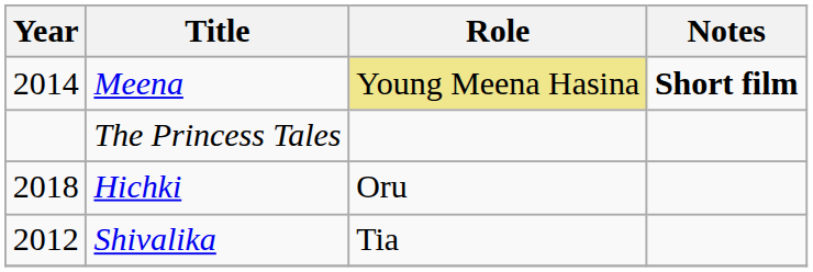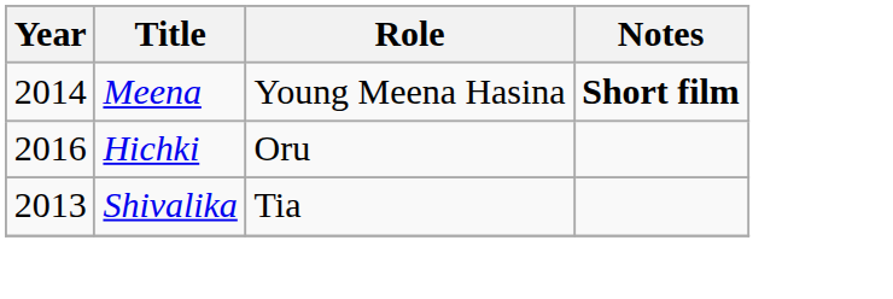Meena | Role: khaki background -> no background
- row: The Princess Tales
Hichki | Year: 2018 -> 2016
Shivalika | Year: 2012 -> 2013
